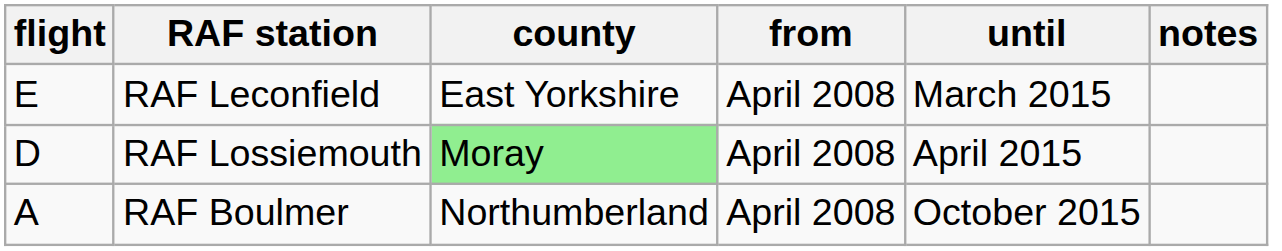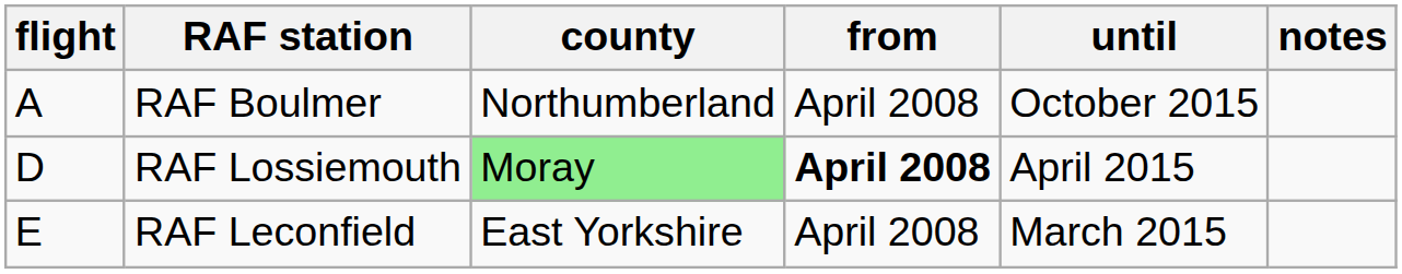rows swapped: RAF Boulmer <-> RAF Leconfield
RAF Lossiemouth | from: normal -> bold
